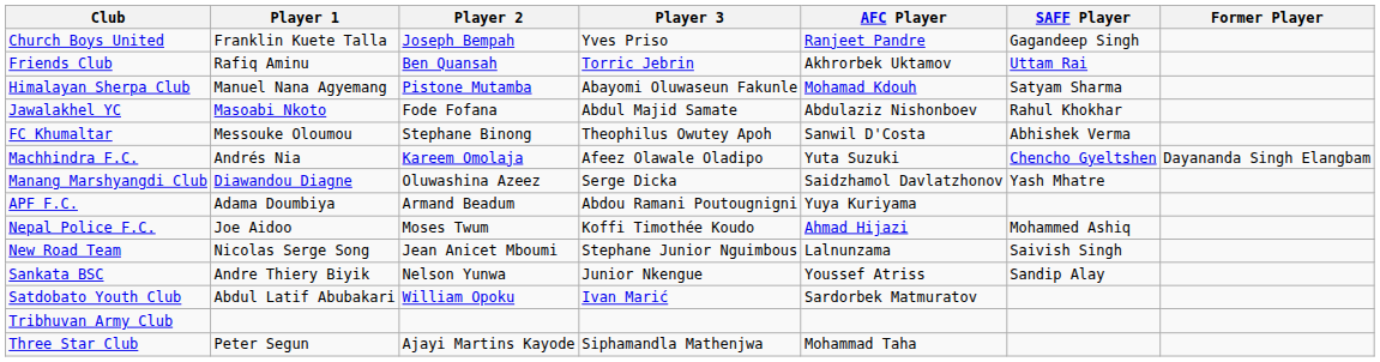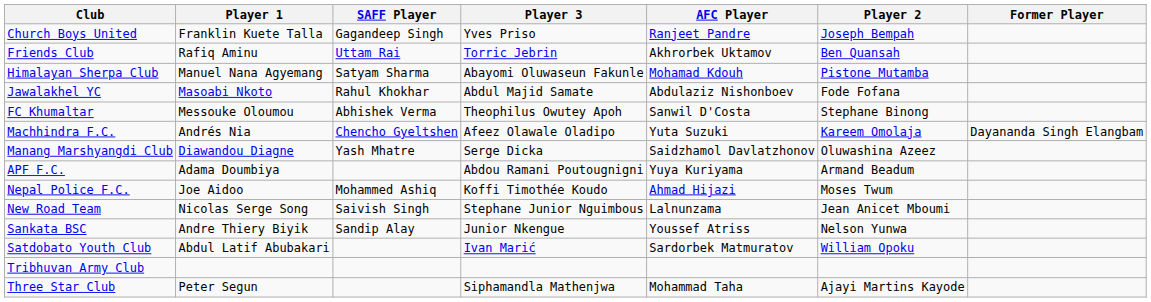columns swapped: Player 2 <-> SAFF Player
